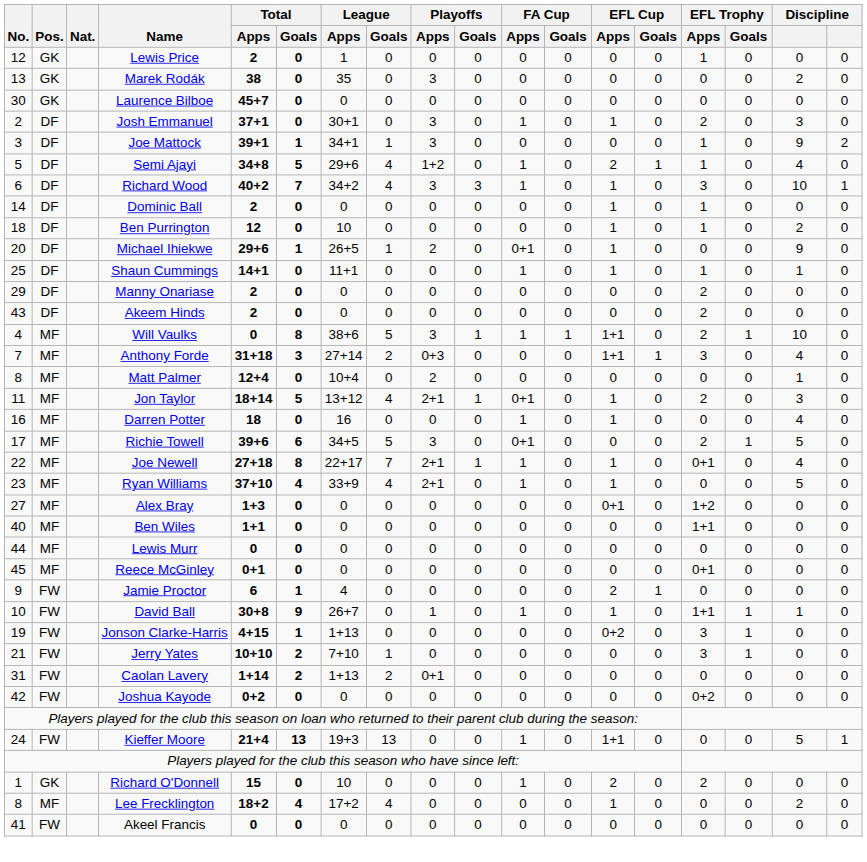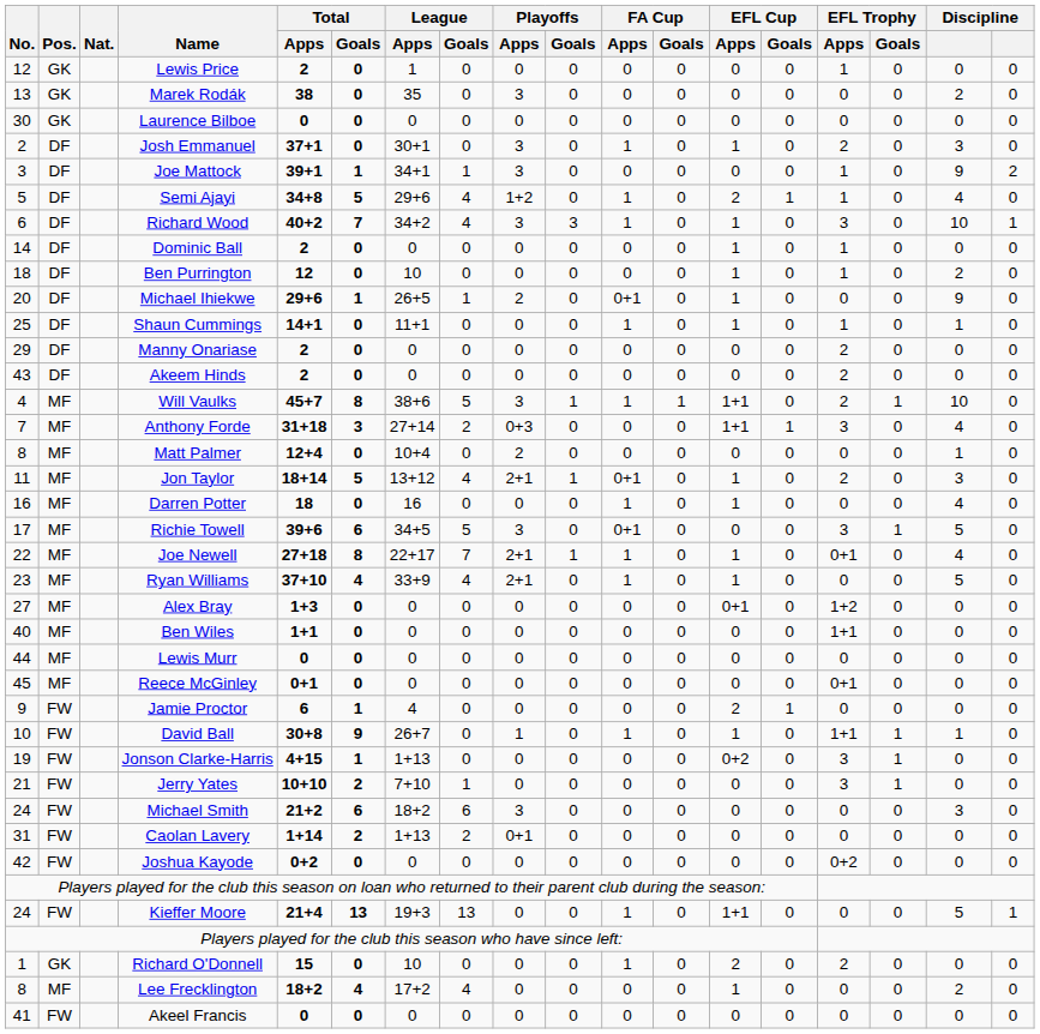Laurence Bilboe | Total / Apps: 45+7 -> 0
Will Vaulks | Total / Apps: 0 -> 45+7
Richie Towell | EFL Trophy / Apps: 2 -> 3
+ row: 24 | FW | Michael Smith | 21+2 | 6 | 18+2 | 6 | 3 | 0 | 0 | 0 | 0 | 0 | 0 | 0 | 3 | 0
